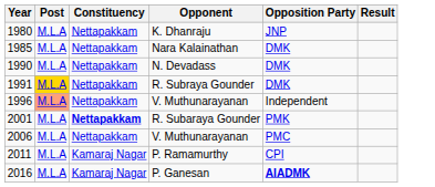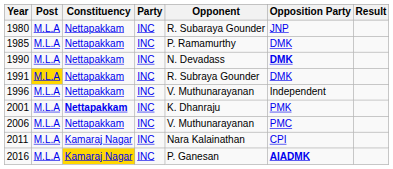+ column: Party | INC | INC | INC | INC | INC | INC | INC | INC | INC
1980 | Opponent: K. Dhanraju -> R. Subaraya Gounder
1985 | Opponent: Nara Kalainathan -> P. Ramamurthy
1990 | Opposition Party: normal -> bold
1996 | Post: lightsalmon background -> no background
2001 | Opponent: R. Subaraya Gounder -> K. Dhanraju
2011 | Opponent: P. Ramamurthy -> Nara Kalainathan
2016 | Constituency: no background -> gold background
